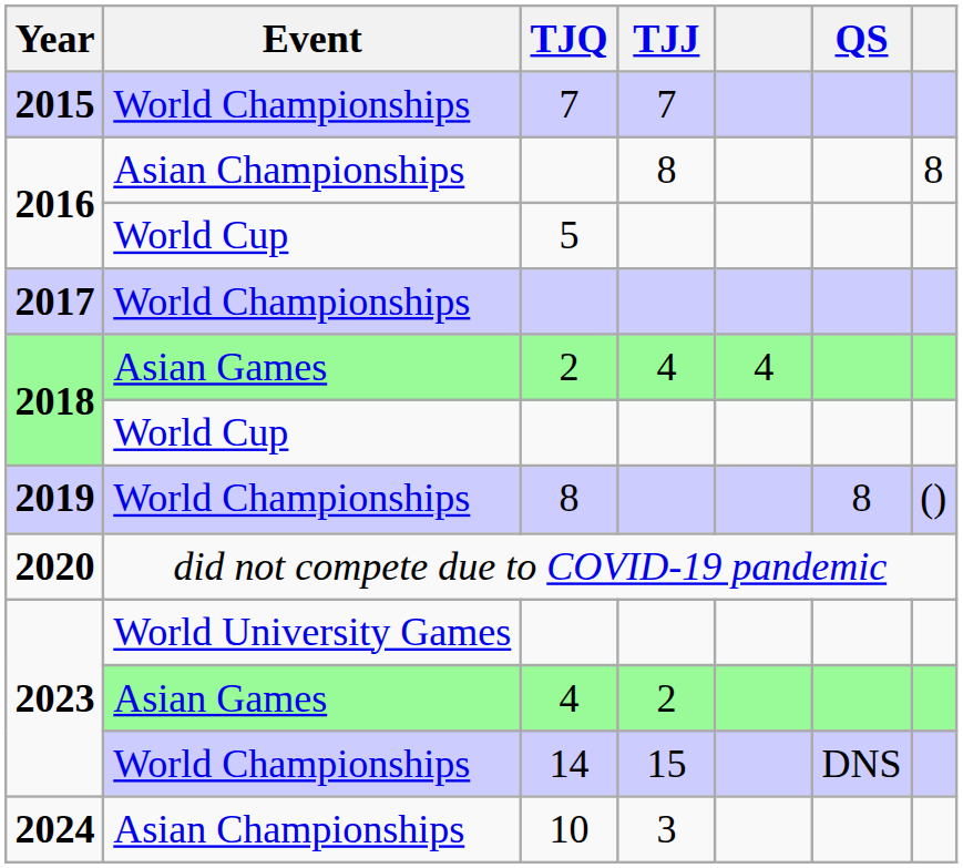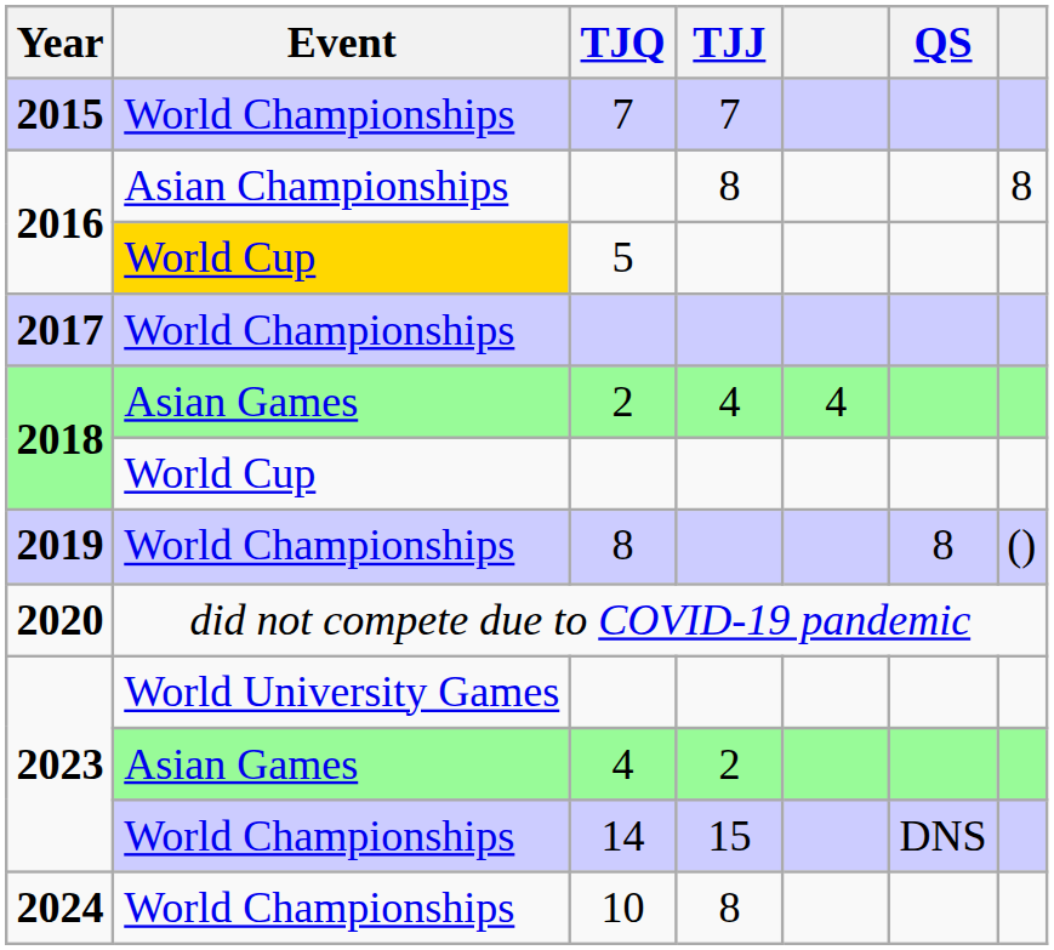5 | Event: no background -> gold background
10 | Event: Asian Championships -> World Championships
10 | TJJ: 3 -> 8
